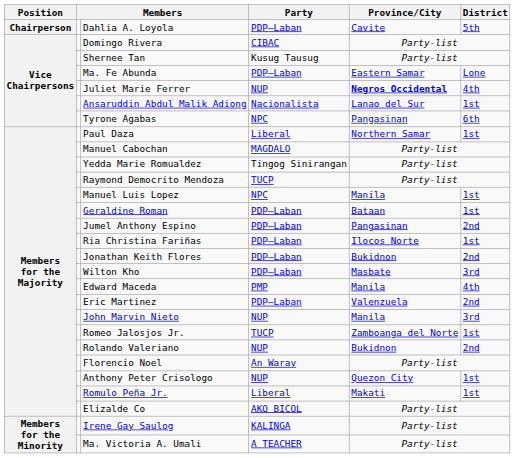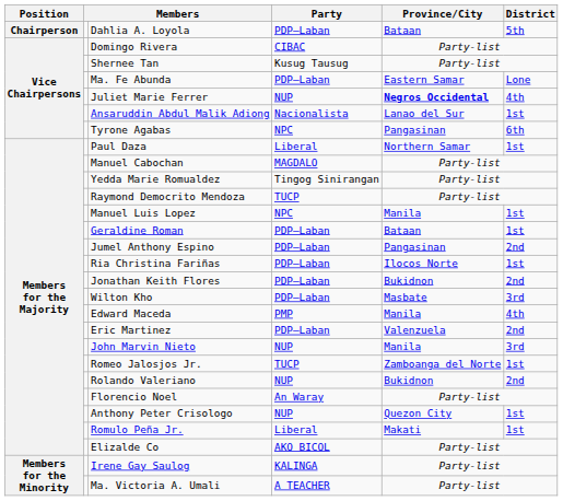Dahlia A. Loyola | Province/City: Cavite -> Bataan
